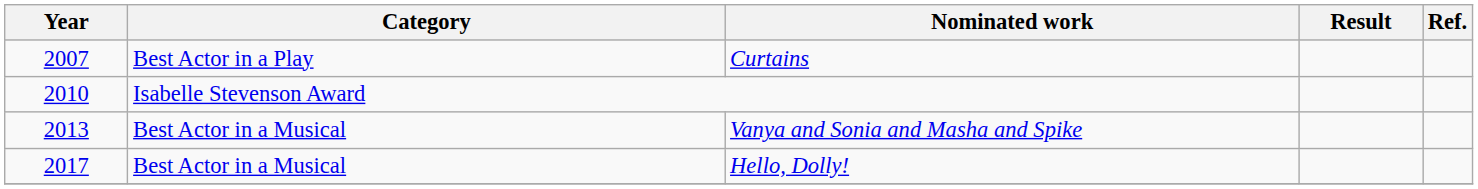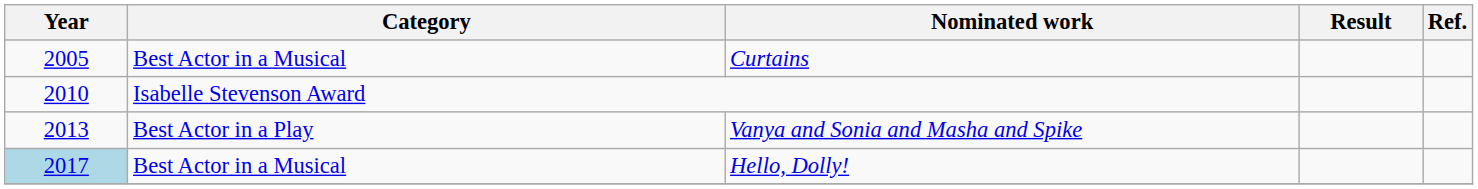Curtains | Year: 2007 -> 2005
Curtains | Category: Best Actor in a Play -> Best Actor in a Musical
Vanya and Sonia and Masha and Spike | Category: Best Actor in a Musical -> Best Actor in a Play
Hello, Dolly! | Year: no background -> lightblue background
